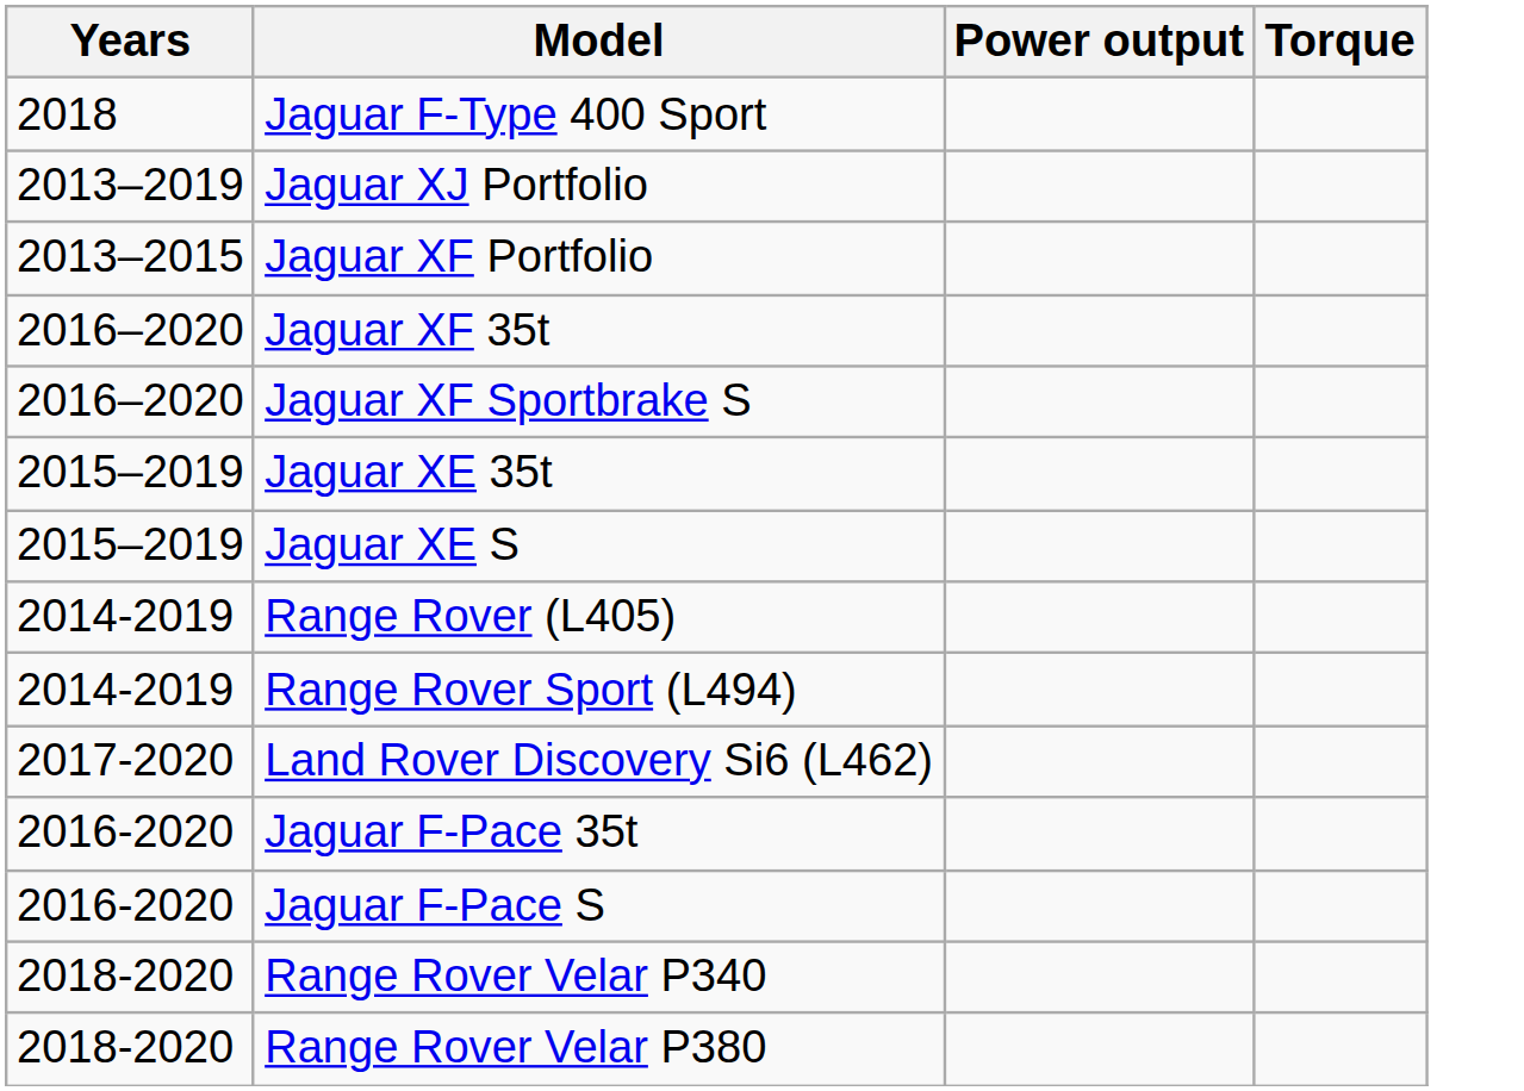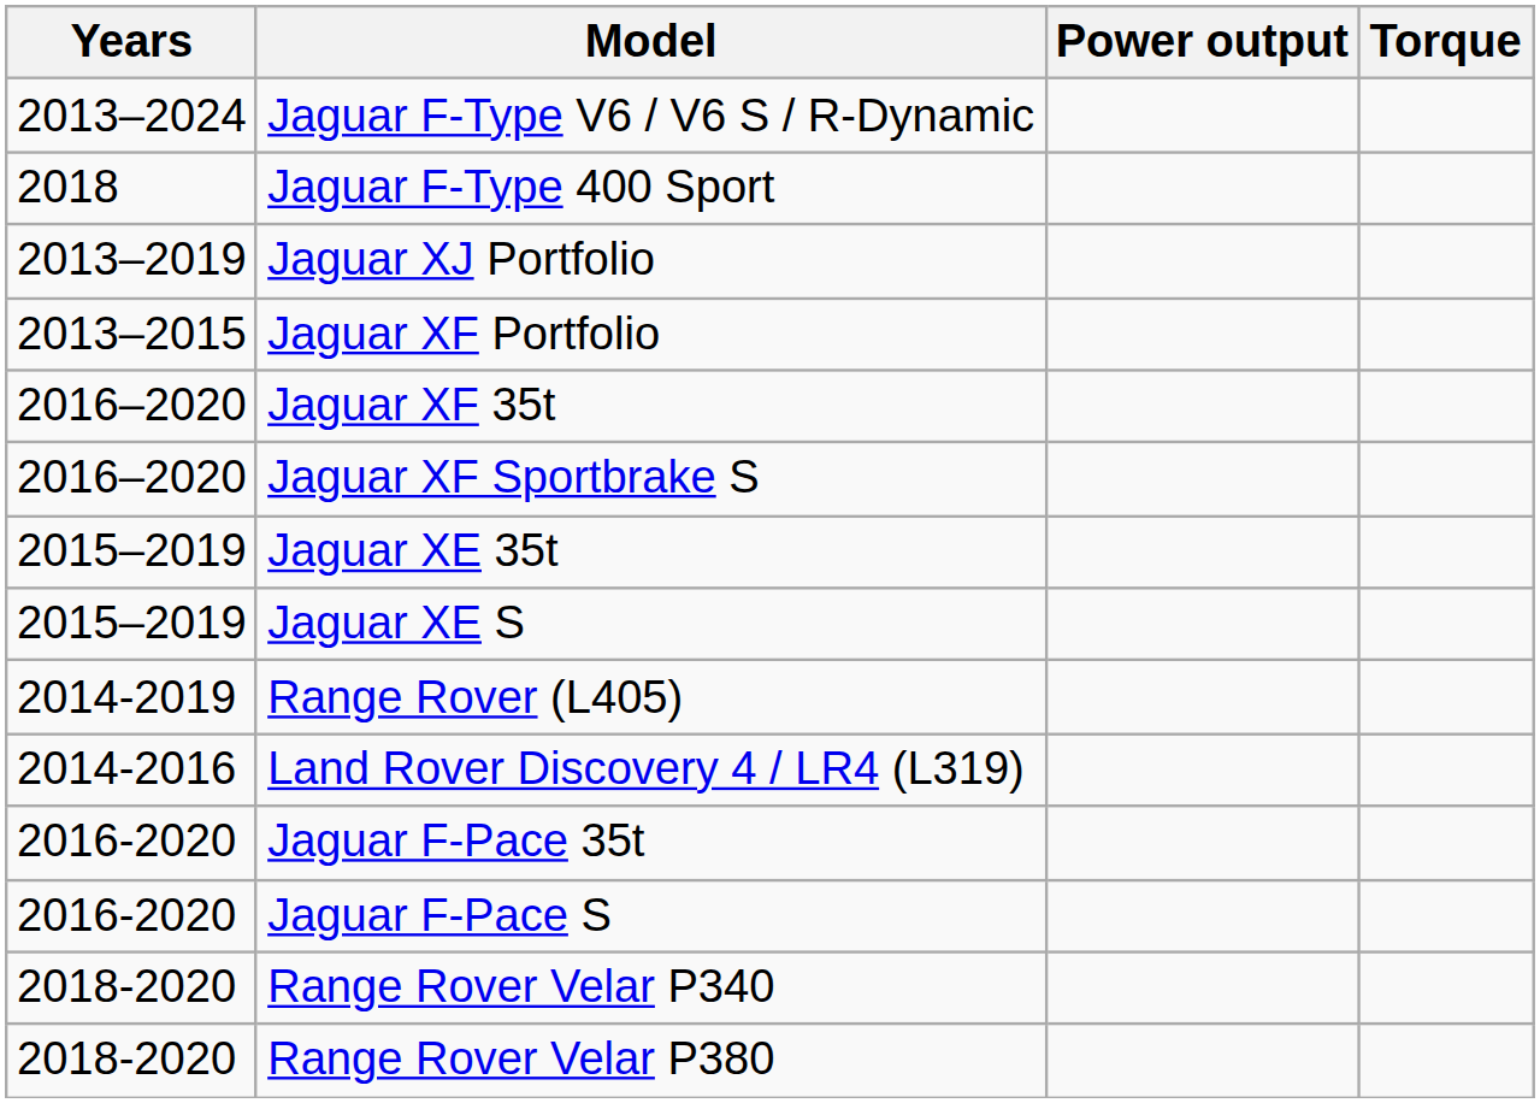+ row: 2013–2024 | Jaguar F-Type V6 / V6 S / R-Dynamic
- row: 2014-2019 | Range Rover Sport (L494)
+ row: 2014-2016 | Land Rover Discovery 4 / LR4 (L319)
- row: 2017-2020 | Land Rover Discovery Si6 (L462)
